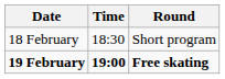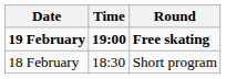rows swapped: 18 February <-> 19 February
